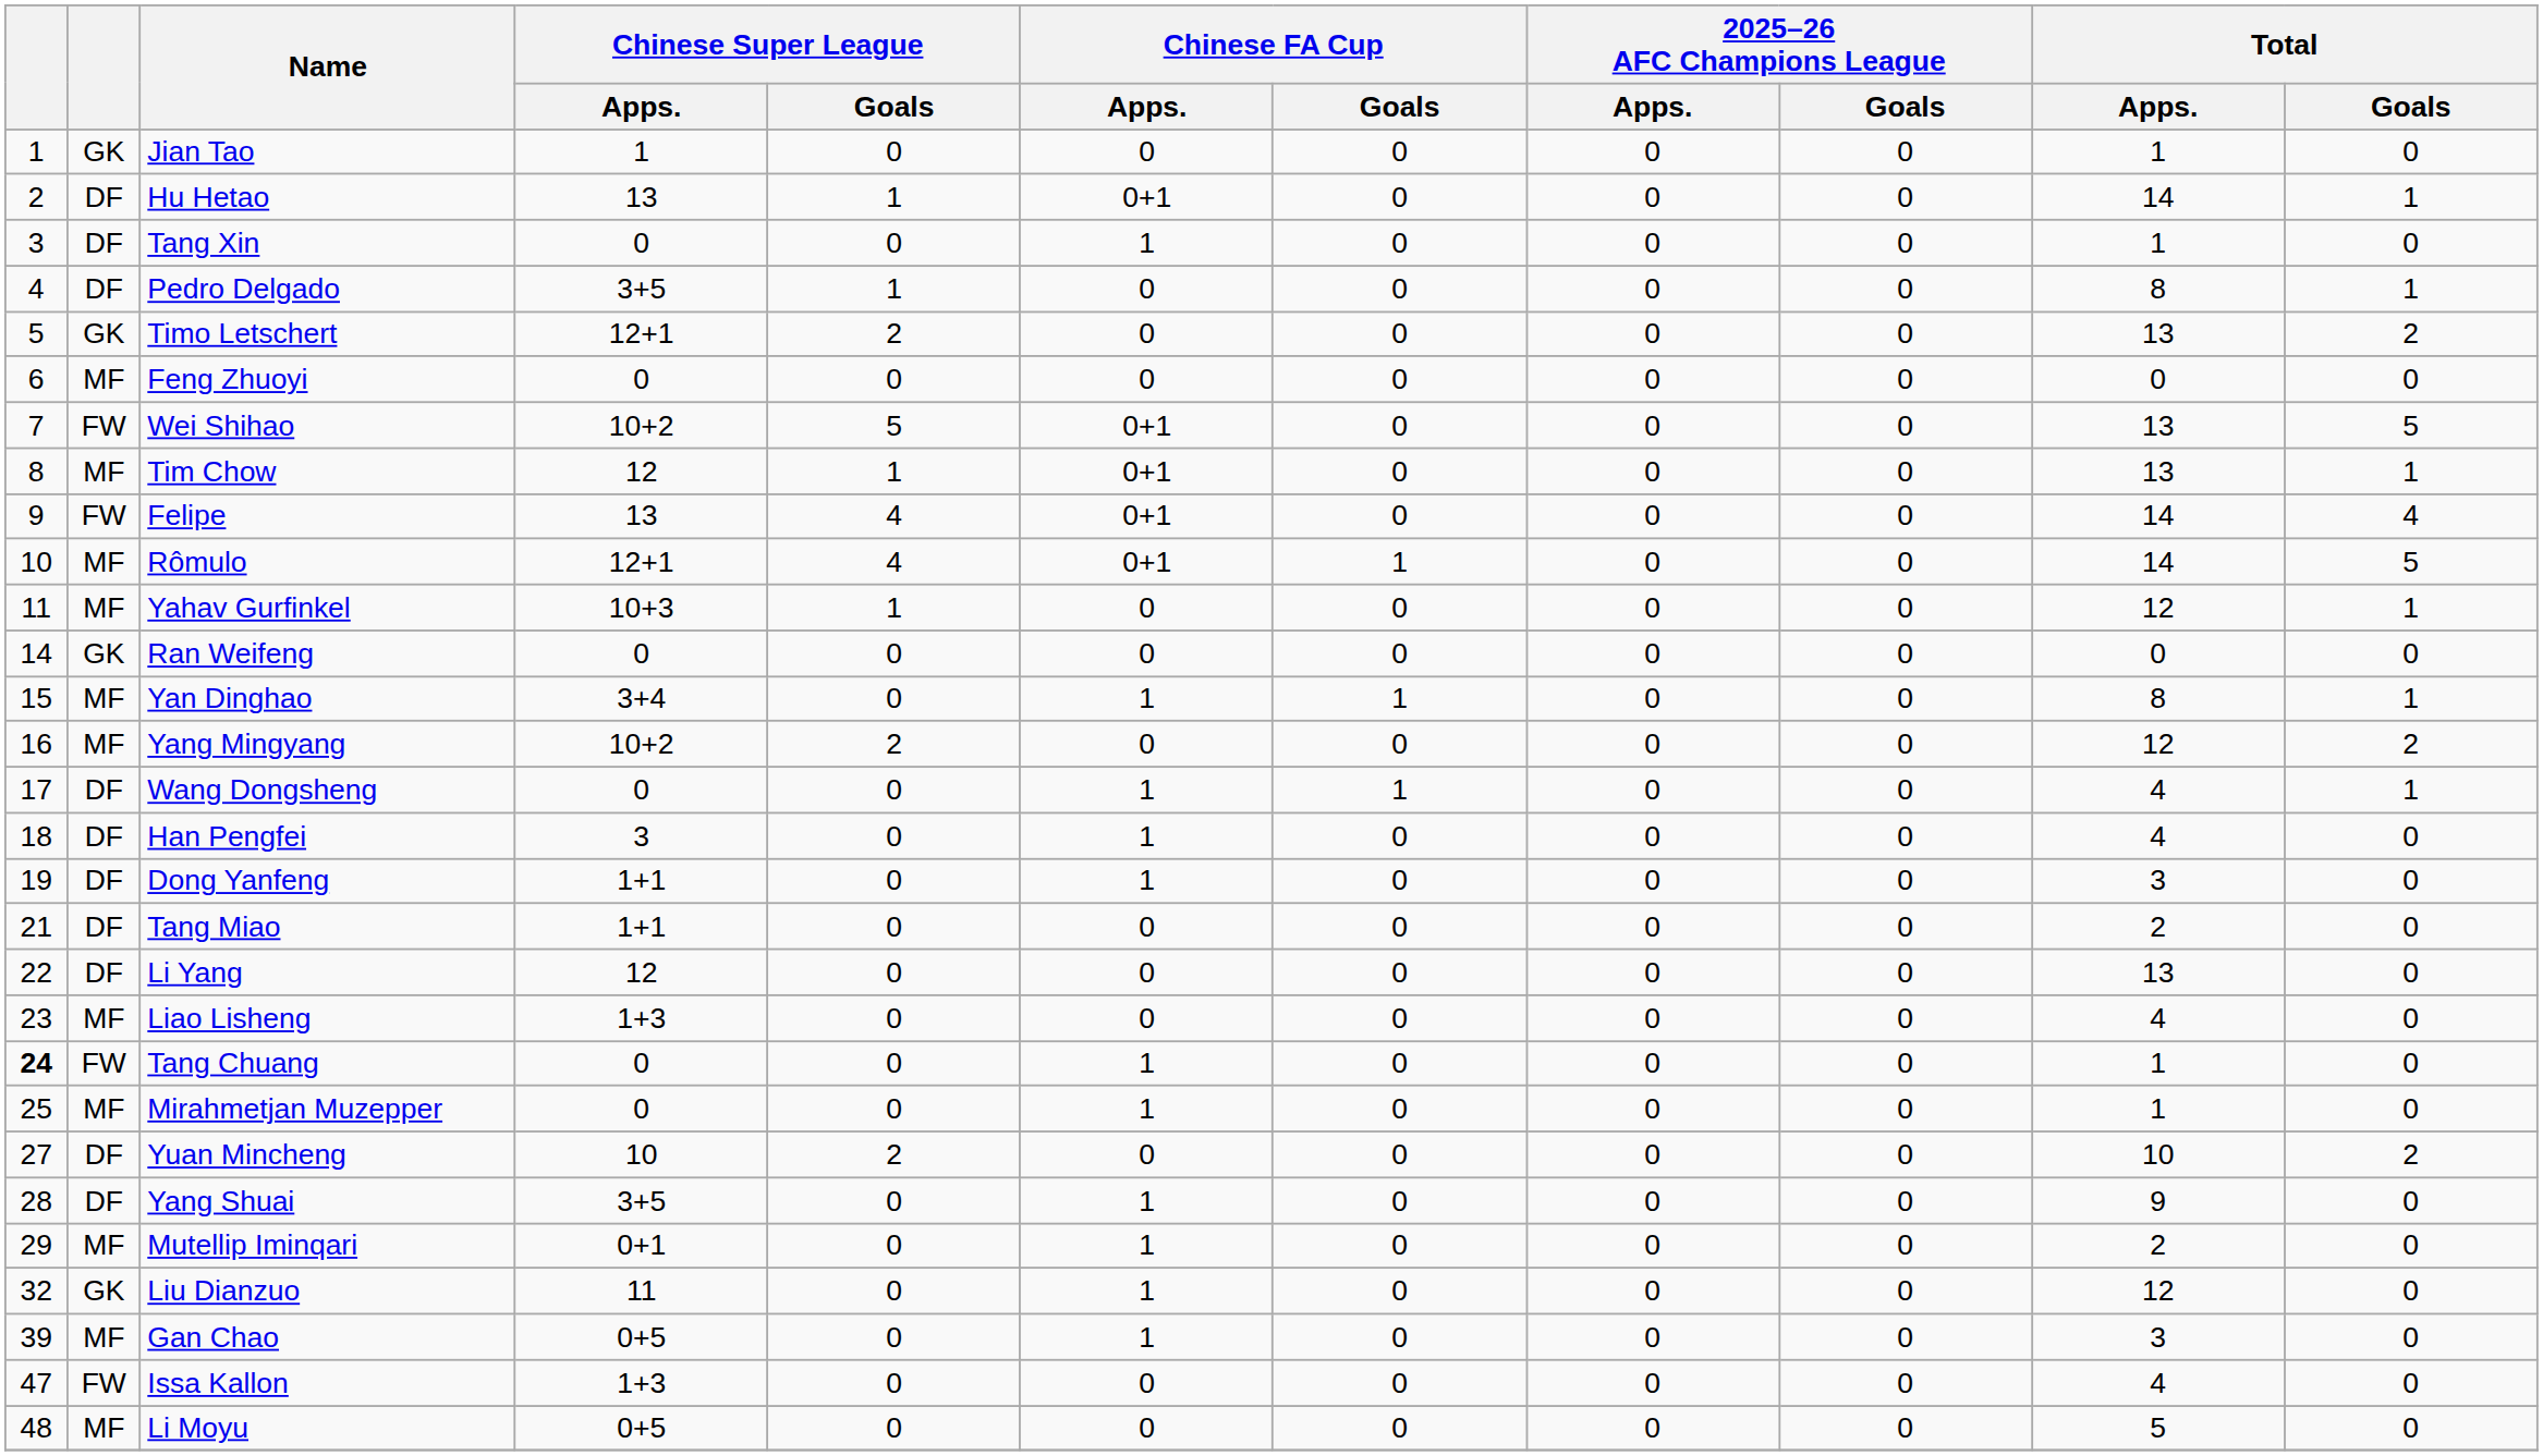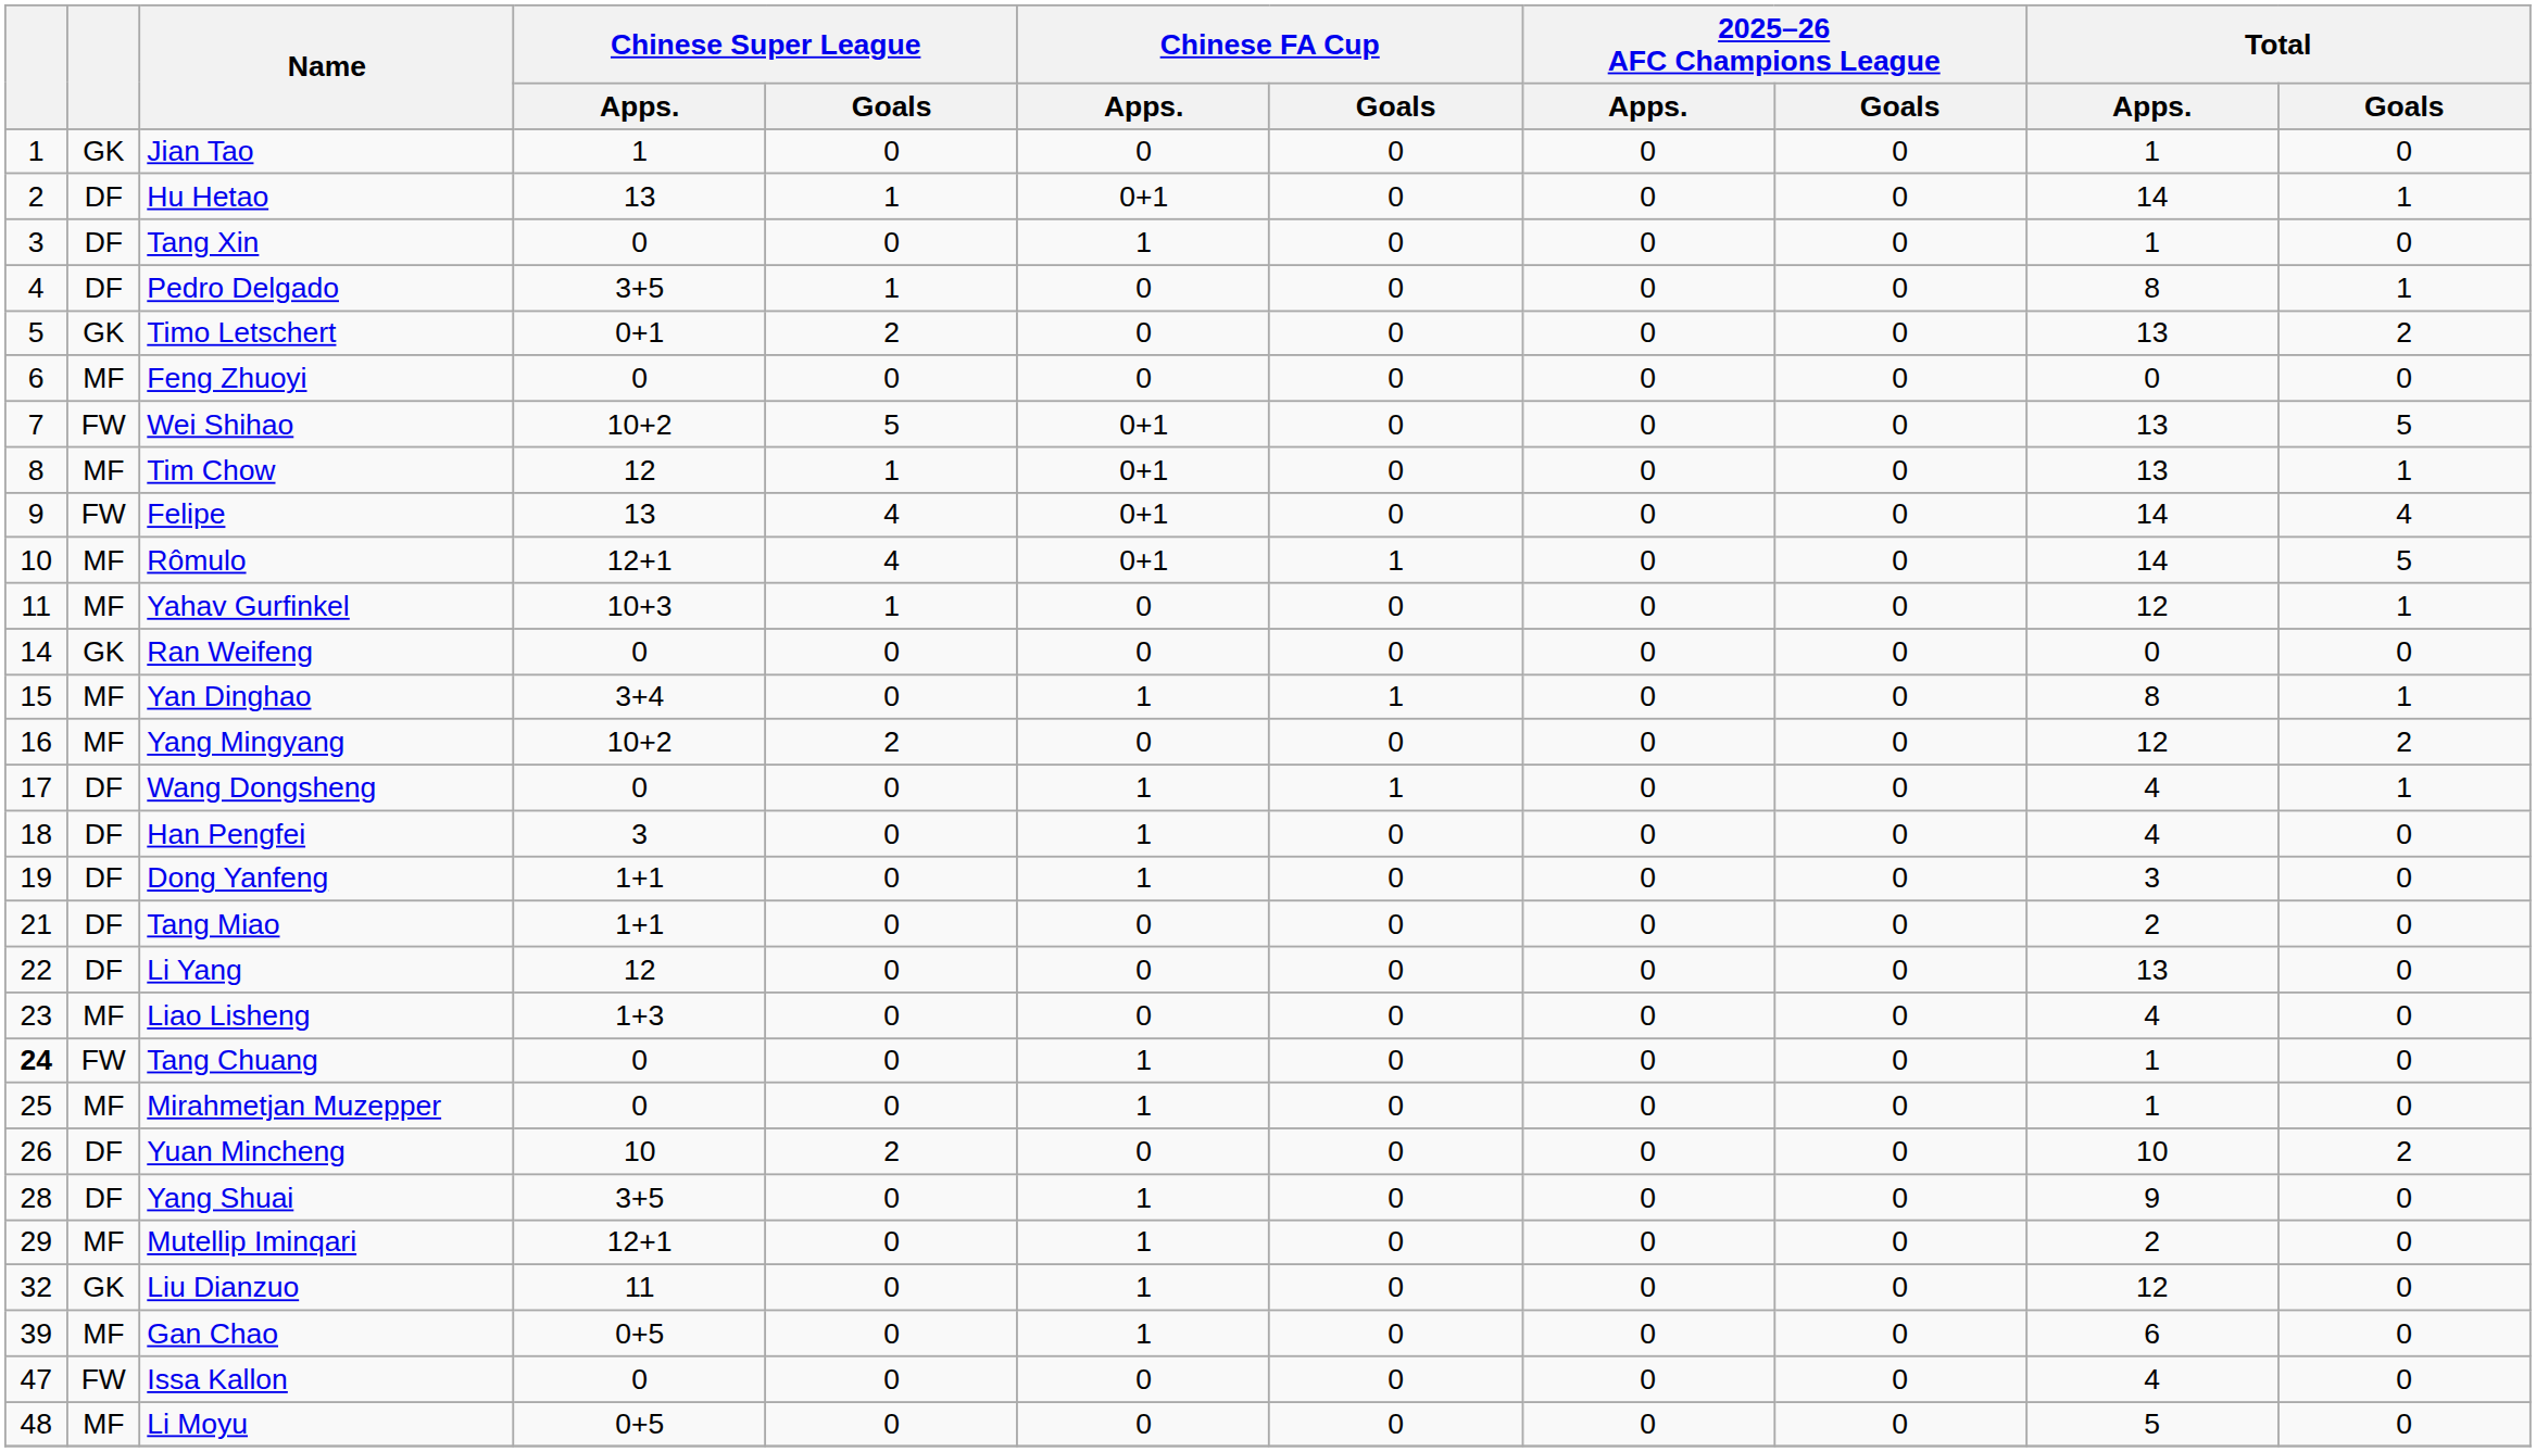Timo Letschert | Chinese Super League / Apps.: 12+1 -> 0+1
Yuan Mincheng | column 1: 27 -> 26
Mutellip Iminqari | Chinese Super League / Apps.: 0+1 -> 12+1
Gan Chao | Total / Apps.: 3 -> 6
Issa Kallon | Chinese Super League / Apps.: 1+3 -> 0
